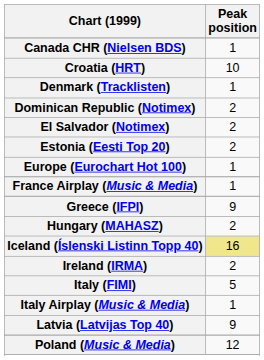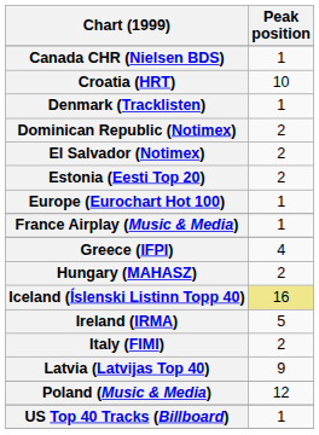Greece (IFPI) | Peak position: 9 -> 4
Ireland (IRMA) | Peak position: 2 -> 5
Italy (FIMI) | Peak position: 5 -> 2
- row: Italy Airplay (Music & Media) | 1
+ row: US Top 40 Tracks (Billboard) | 1
